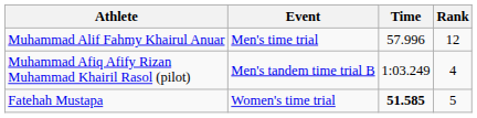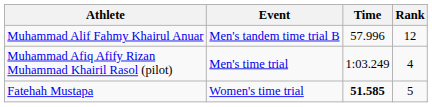Muhammad Alif Fahmy Khairul Anuar | Event: Men's time trial -> Men's tandem time trial B
Muhammad Afiq Afify Rizan Muhammad Khairil Rasol (pilot) | Event: Men's tandem time trial B -> Men's time trial
